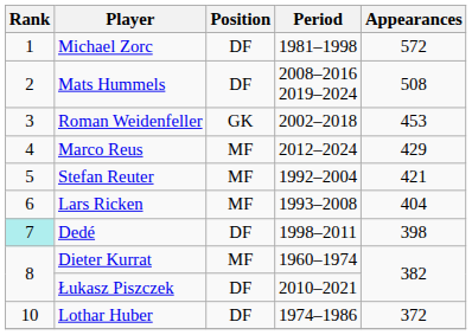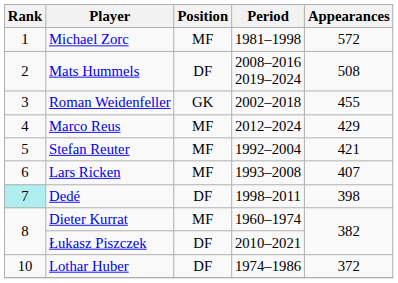Michael Zorc | Position: DF -> MF
Roman Weidenfeller | Appearances: 453 -> 455
Lars Ricken | Appearances: 404 -> 407
